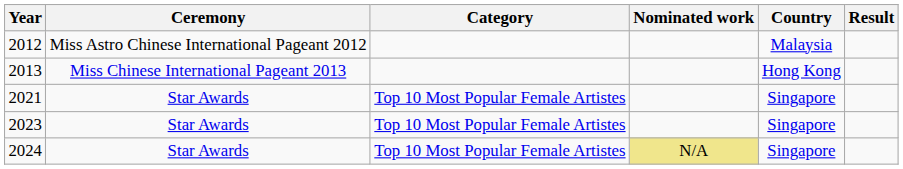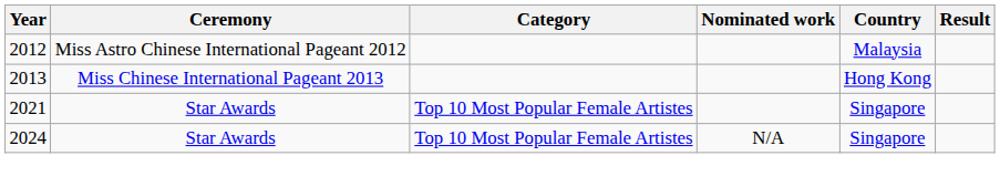- row: 2023 | Star Awards | Top 10 Most Popular Female Artistes | Singapore
2024 | Nominated work: khaki background -> no background
